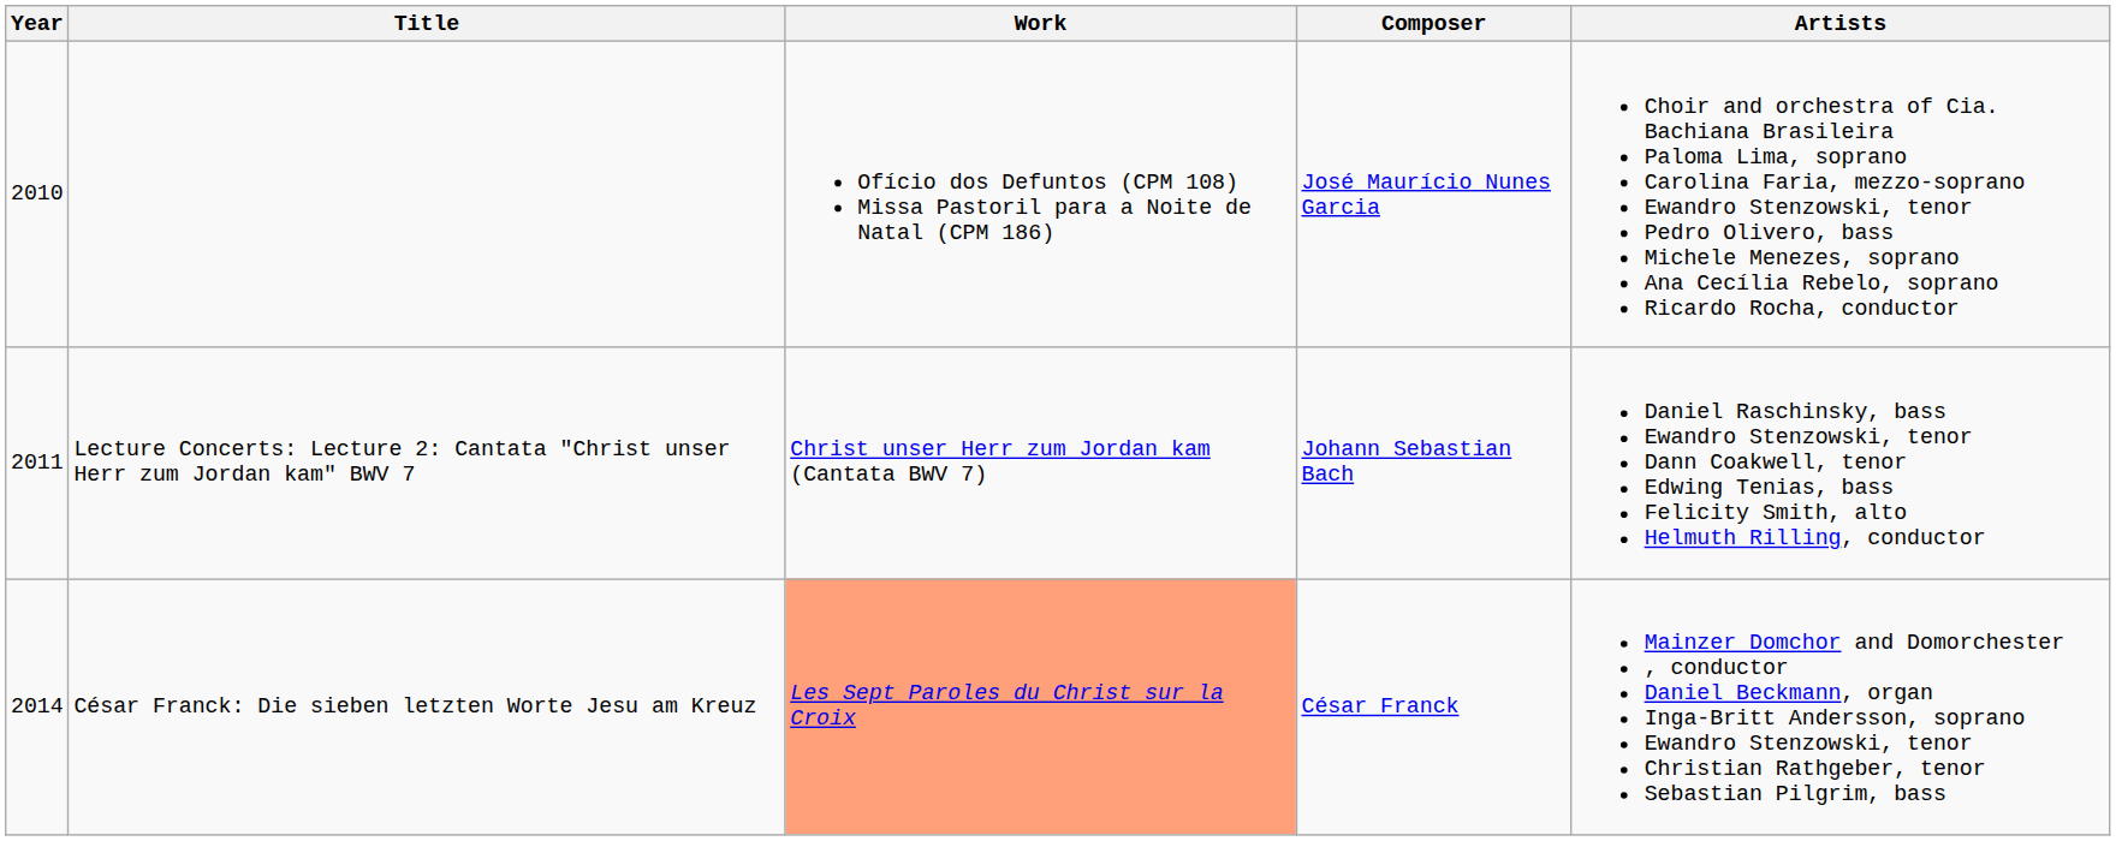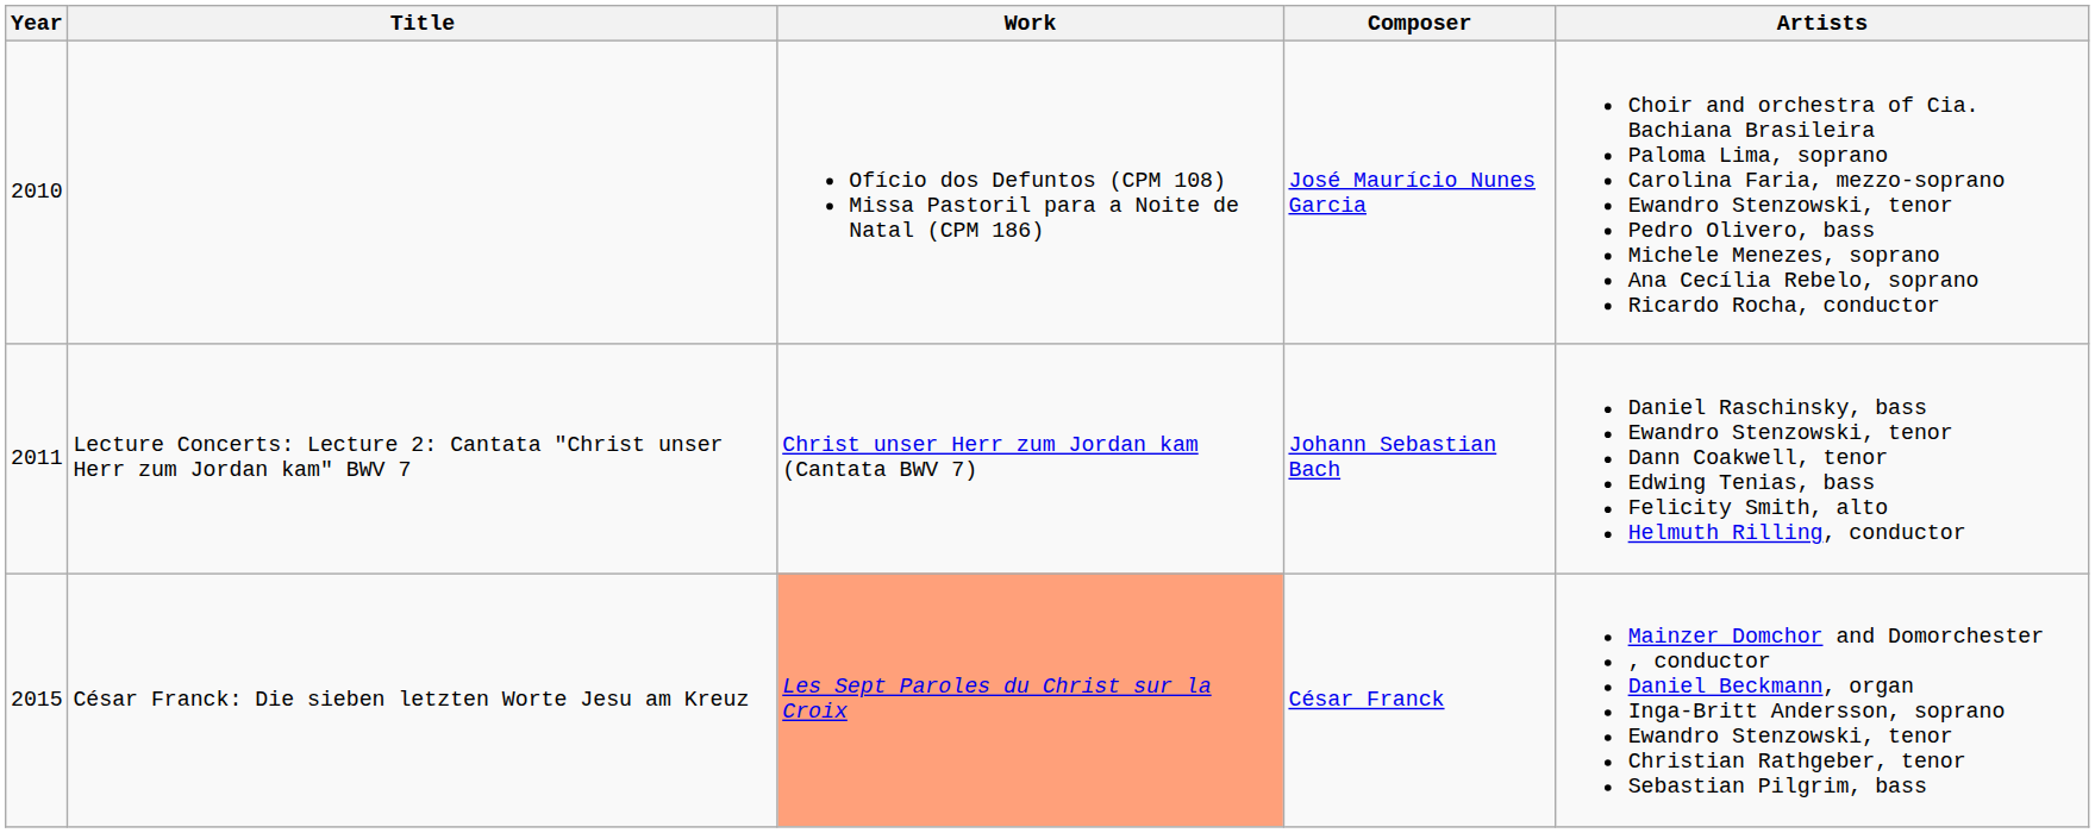César Franck: Die sieben letzten Worte Jesu am Kreuz | Year: 2014 -> 2015
